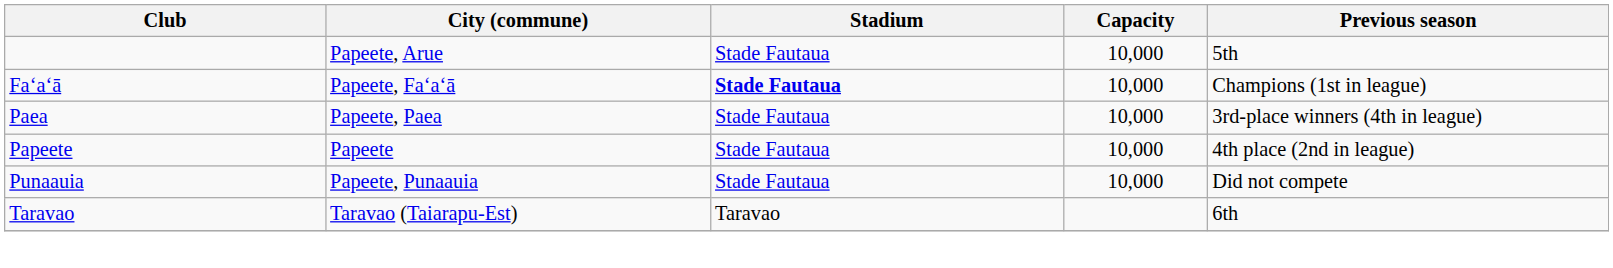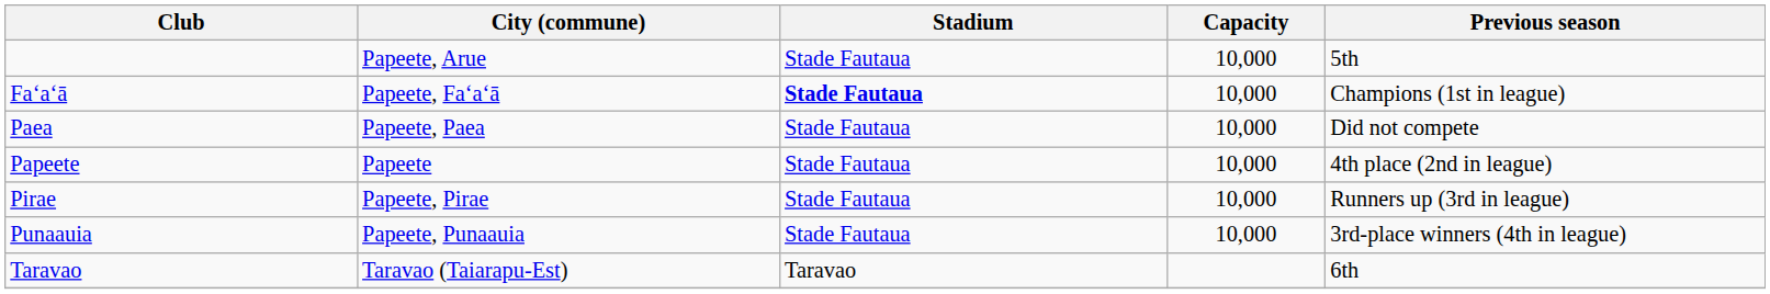Paea | Previous season: 3rd-place winners (4th in league) -> Did not compete
+ row: Pirae | Papeete, Pirae | Stade Fautaua | 10,000 | Runners up (3rd in league)
Punaauia | Previous season: Did not compete -> 3rd-place winners (4th in league)
